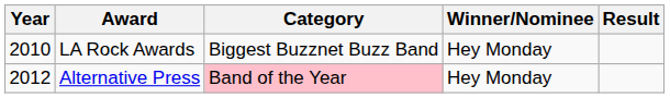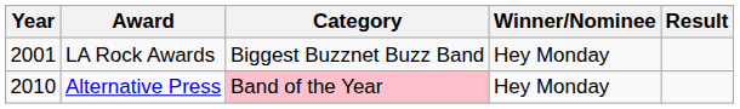LA Rock Awards | Year: 2010 -> 2001
Alternative Press | Year: 2012 -> 2010
